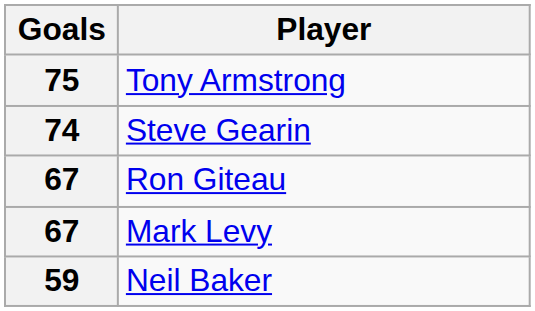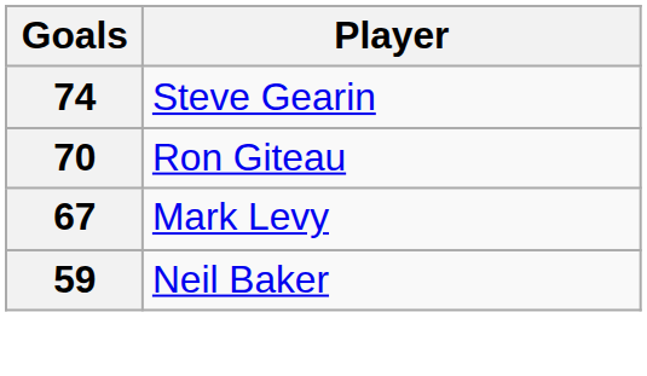- row: 75 | Tony Armstrong
Ron Giteau | Goals: 67 -> 70
